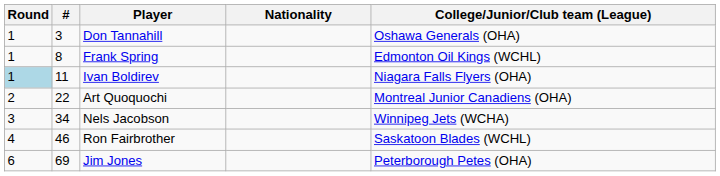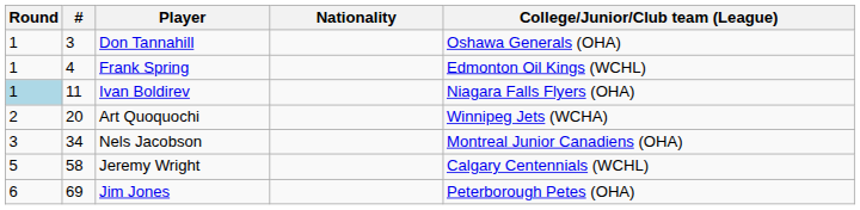Frank Spring | #: 8 -> 4
Art Quoquochi | #: 22 -> 20
Art Quoquochi | College/Junior/Club team (League): Montreal Junior Canadiens (OHA) -> Winnipeg Jets (WCHA)
Nels Jacobson | College/Junior/Club team (League): Winnipeg Jets (WCHA) -> Montreal Junior Canadiens (OHA)
- row: 4 | 46 | Ron Fairbrother | Saskatoon Blades (WCHL)
+ row: 5 | 58 | Jeremy Wright | Calgary Centennials (WCHL)
